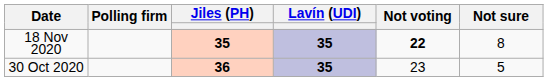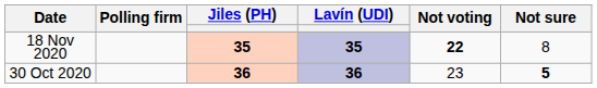30 Oct 2020 | Lavín (UDI): 35 -> 36
30 Oct 2020 | Not sure: normal -> bold
